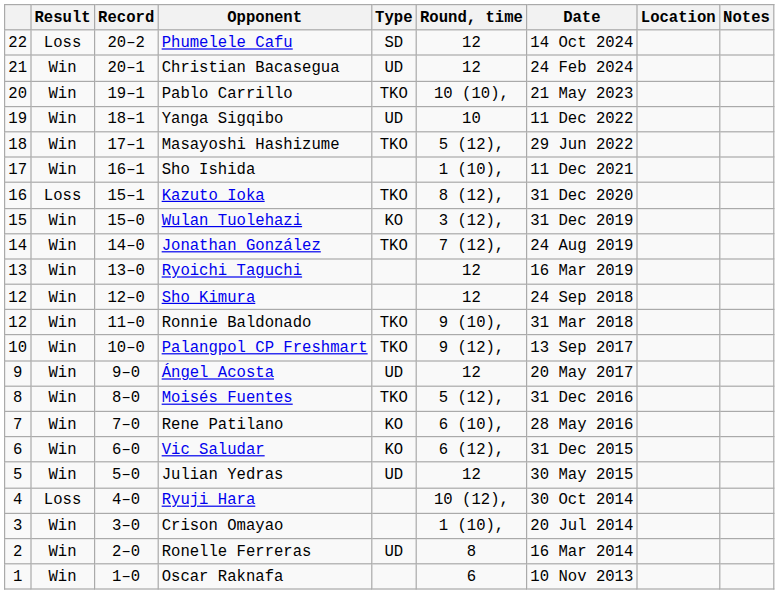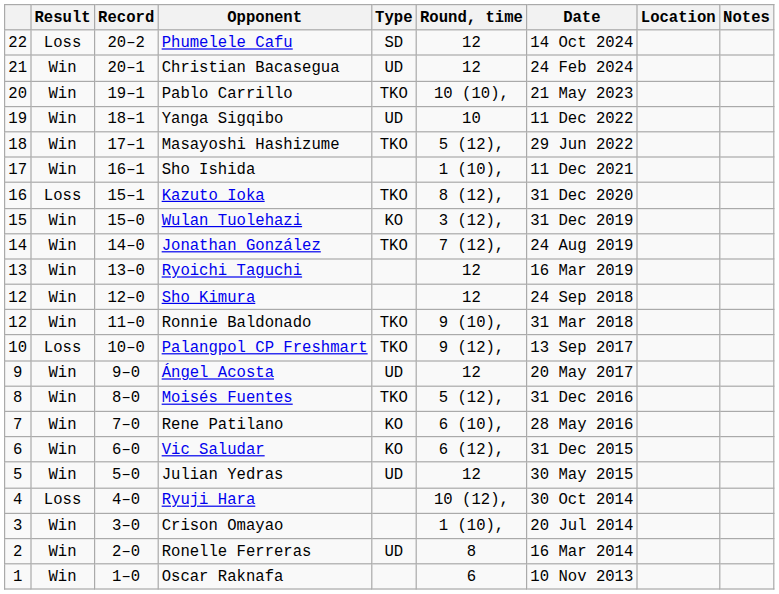Palangpol CP Freshmart | Result: Win -> Loss
